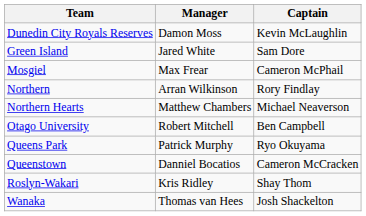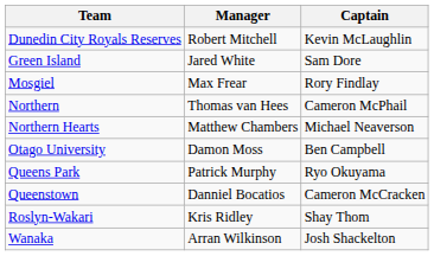Dunedin City Royals Reserves | Manager: Damon Moss -> Robert Mitchell
Mosgiel | Captain: Cameron McPhail -> Rory Findlay
Northern | Manager: Arran Wilkinson -> Thomas van Hees
Northern | Captain: Rory Findlay -> Cameron McPhail
Otago University | Manager: Robert Mitchell -> Damon Moss
Wanaka | Manager: Thomas van Hees -> Arran Wilkinson
